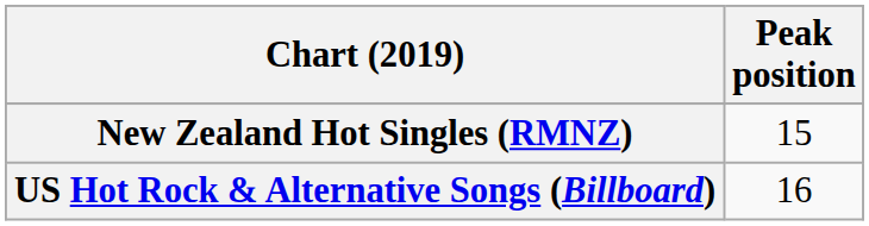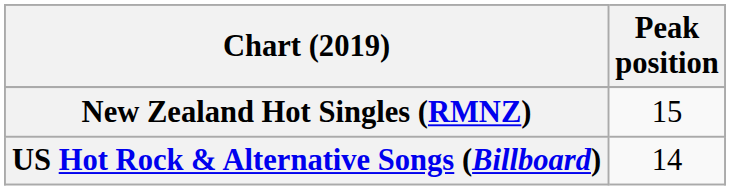US Hot Rock & Alternative Songs (Billboard) | Peak position: 16 -> 14
